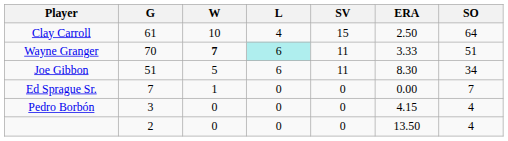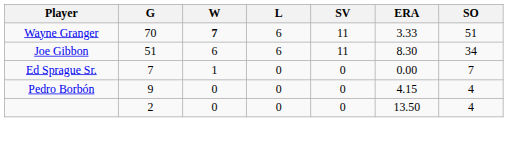- row: Clay Carroll | 61 | 10 | 4 | 15 | 2.50 | 64
Wayne Granger | L: paleturquoise background -> no background
Joe Gibbon | W: 5 -> 6
Pedro Borbón | G: 3 -> 9
